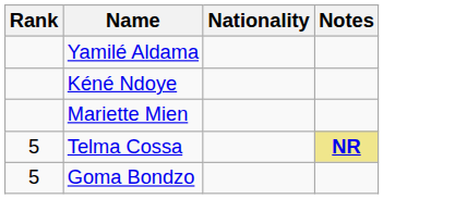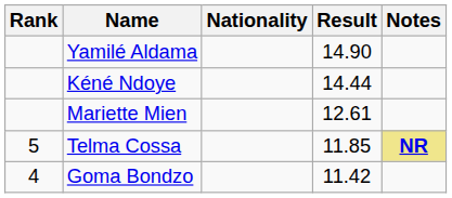+ column: Result | 14.90 | 14.44 | 12.61 | 11.85 | 11.42
Goma Bondzo | Rank: 5 -> 4
